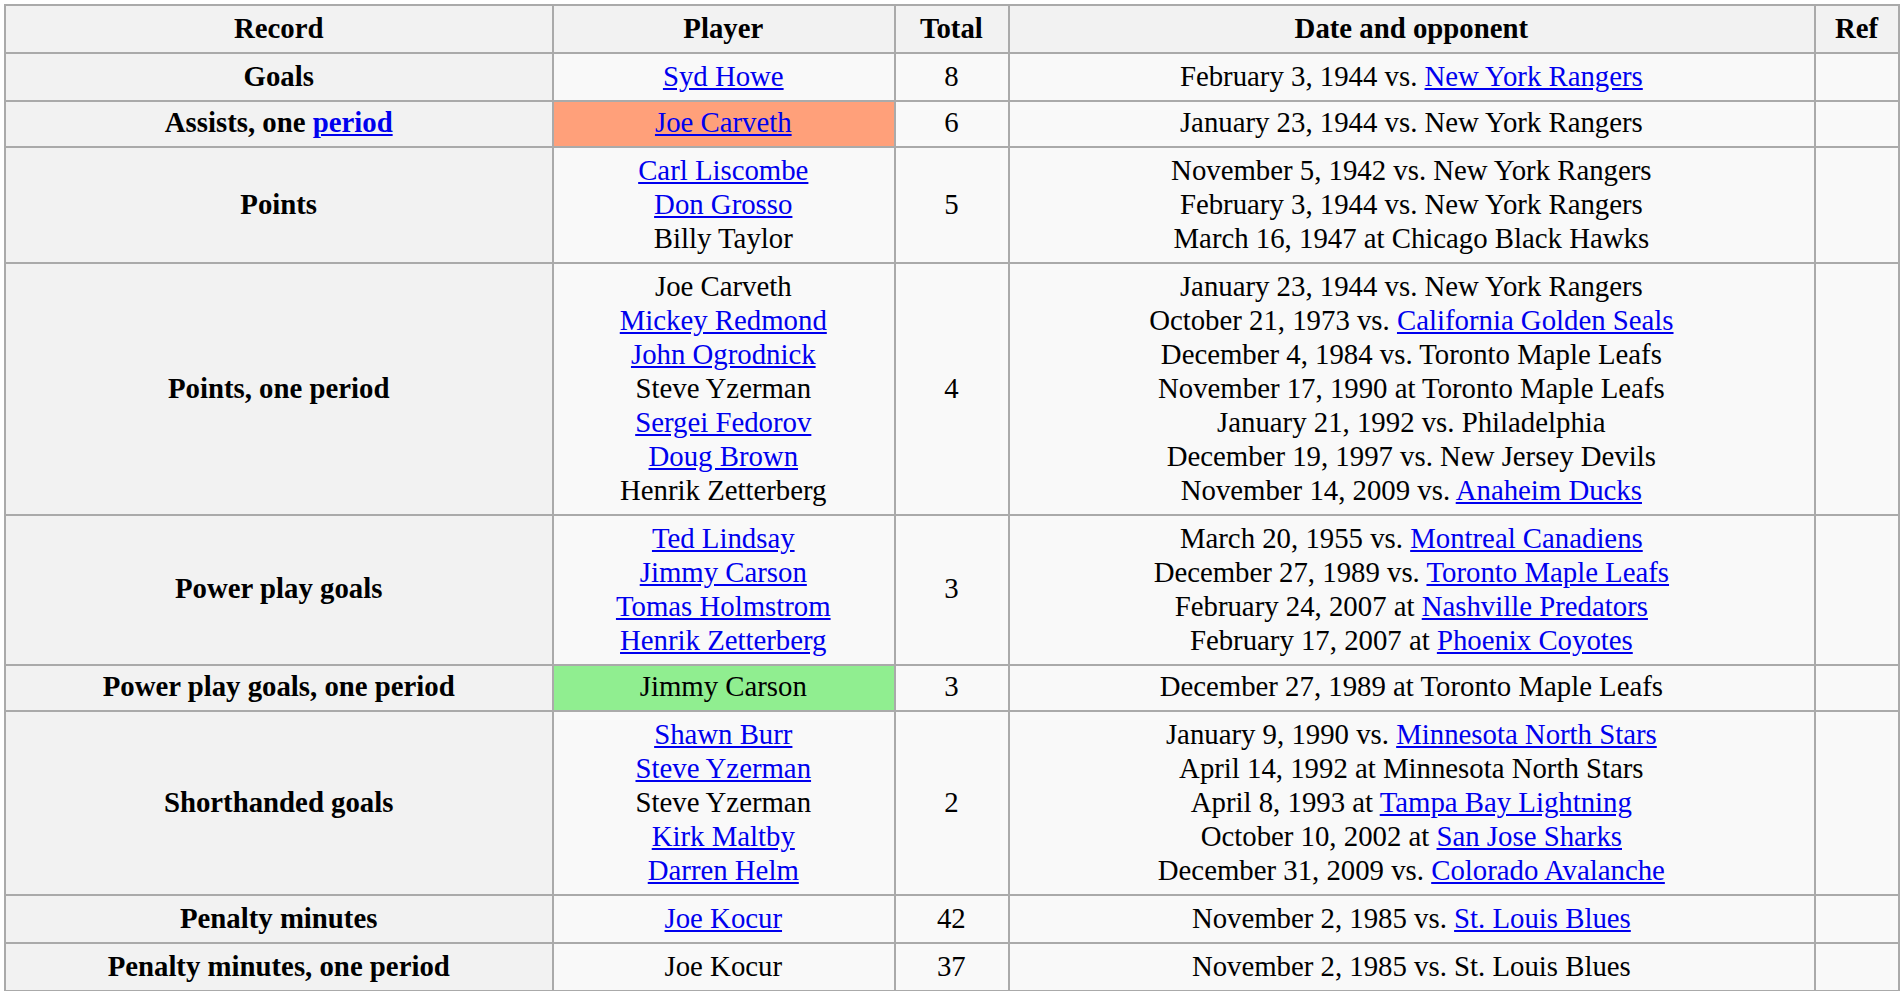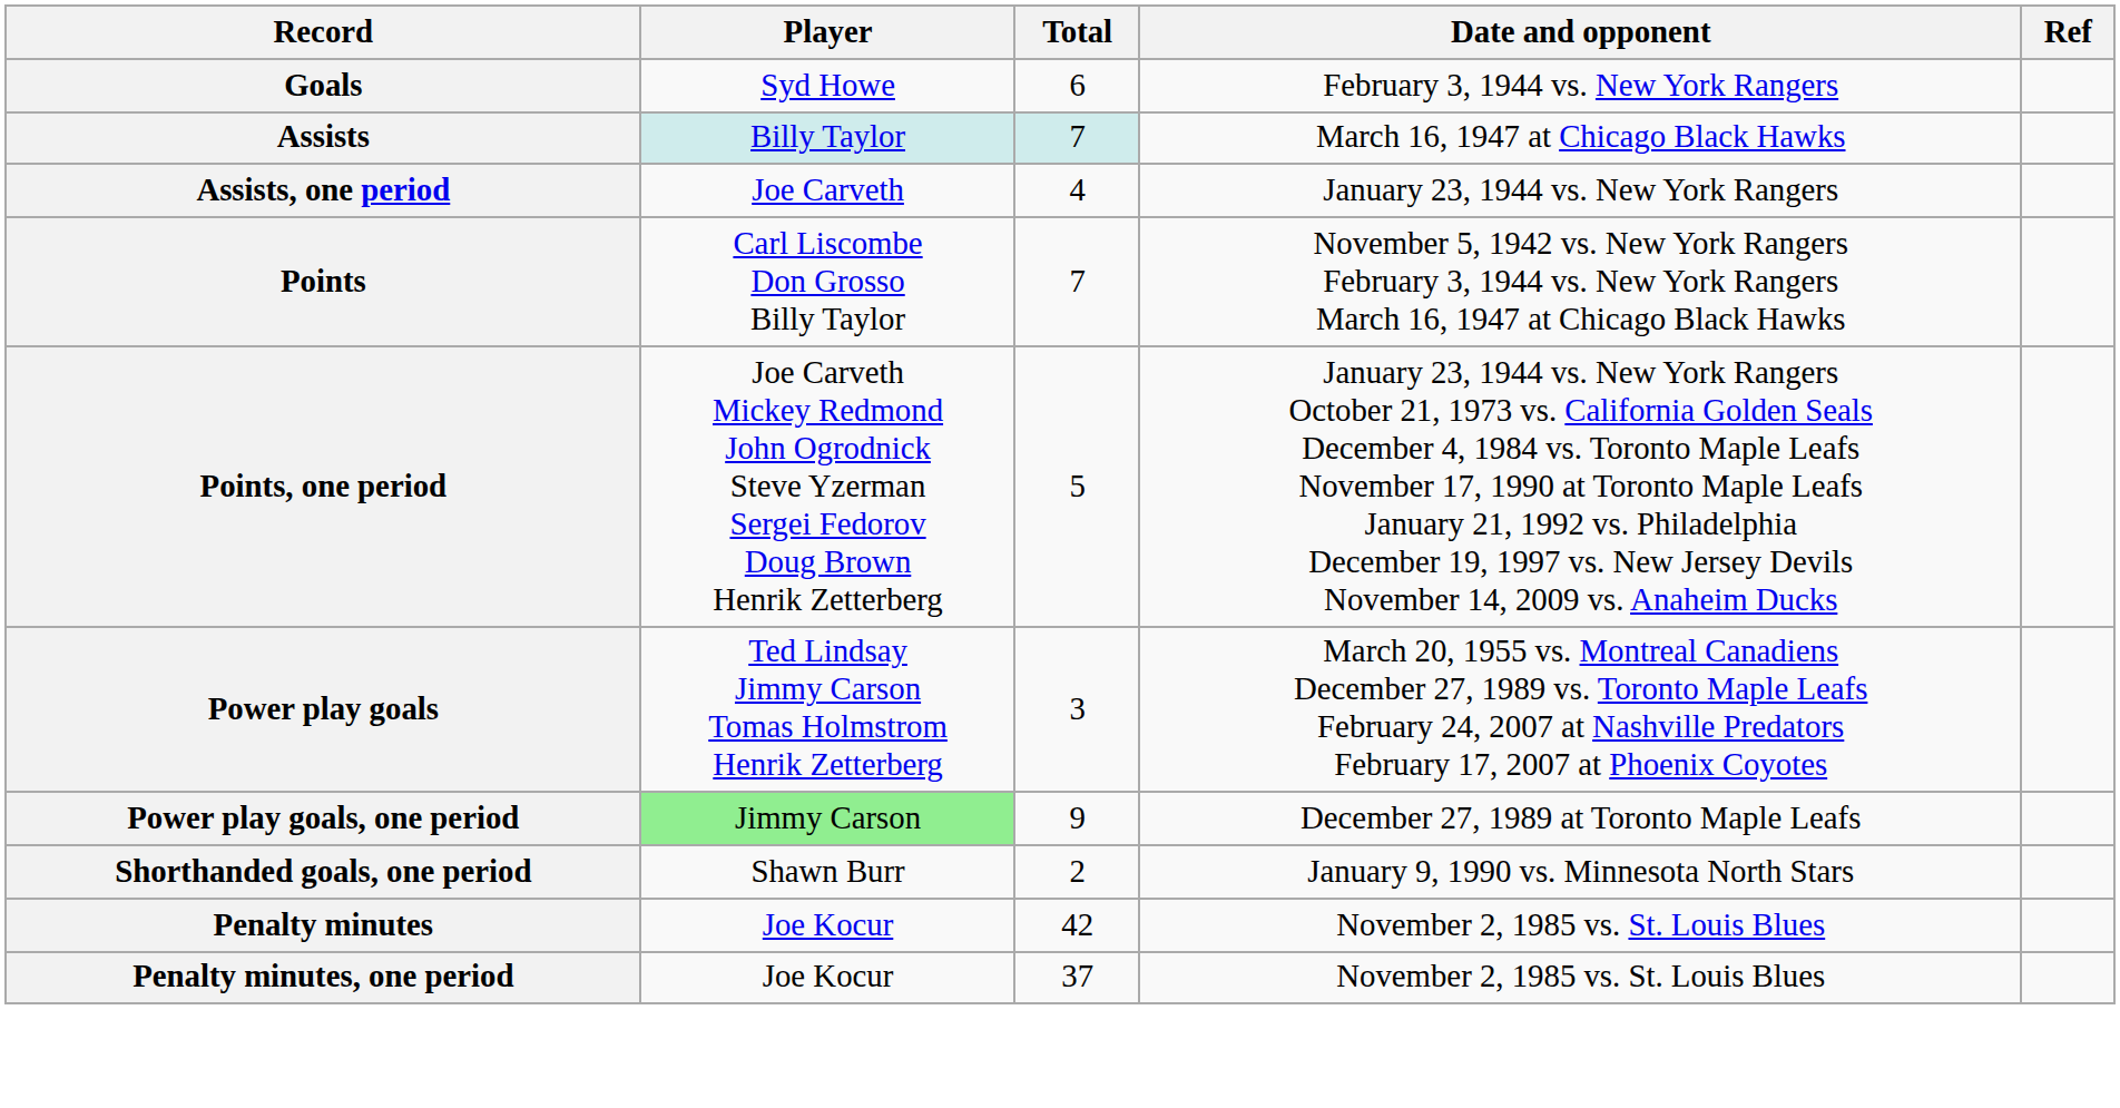Goals | Total: 8 -> 6
+ row: Assists | Billy Taylor | 7 | March 16, 1947 at Chicago Black Hawks
Assists, one period | Player: lightsalmon background -> no background
Assists, one period | Total: 6 -> 4
Points | Total: 5 -> 7
Points, one period | Total: 4 -> 5
Power play goals, one period | Total: 3 -> 9
- row: Shorthanded goals | Shawn Burr Steve Yzerman Steve Yzerman Kirk Maltby Darren Helm | 2 | January 9, 1990 vs. Minnesota North Stars April 14, 1992 at Minnesota North Stars April 8, 1993 at Tampa Bay Lightning October 10, 2002 at San Jose Sharks December 31, 2009 vs. Colorado Avalanche
+ row: Shorthanded goals, one period | Shawn Burr | 2 | January 9, 1990 vs. Minnesota North Stars
